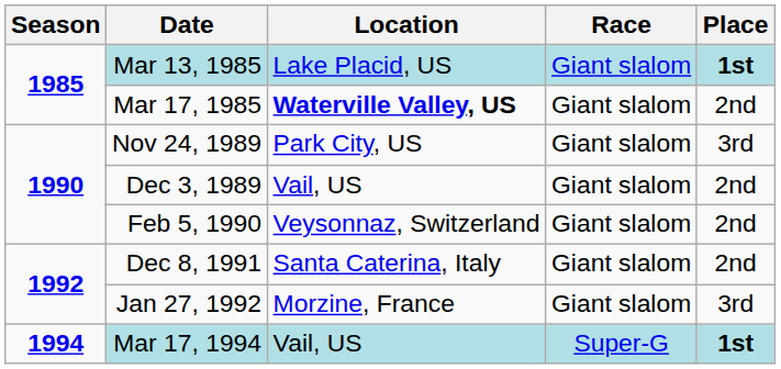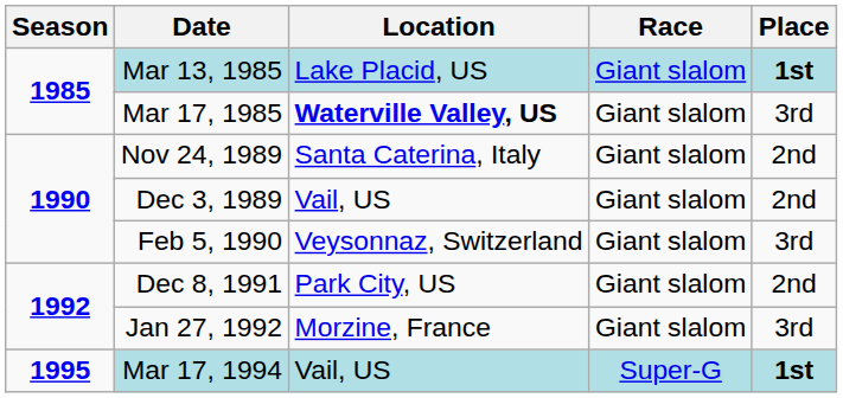Mar 17, 1985 | Place: 2nd -> 3rd
Nov 24, 1989 | Location: Park City, US -> Santa Caterina, Italy
Nov 24, 1989 | Place: 3rd -> 2nd
Feb 5, 1990 | Place: 2nd -> 3rd
Dec 8, 1991 | Location: Santa Caterina, Italy -> Park City, US
Mar 17, 1994 | Season: 1994 -> 1995
